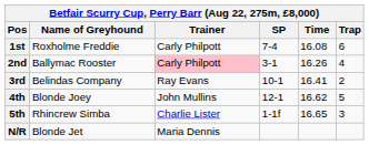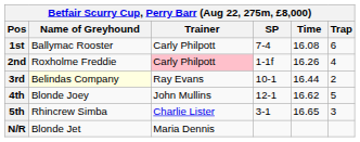1st | Name of Greyhound: Roxholme Freddie -> Ballymac Rooster
2nd | Name of Greyhound: Ballymac Rooster -> Roxholme Freddie
2nd | SP: 3-1 -> 1-1f
3rd | Name of Greyhound: no background -> lightyellow background
3rd | Time: 16.41 -> 16.44
5th | SP: 1-1f -> 3-1
